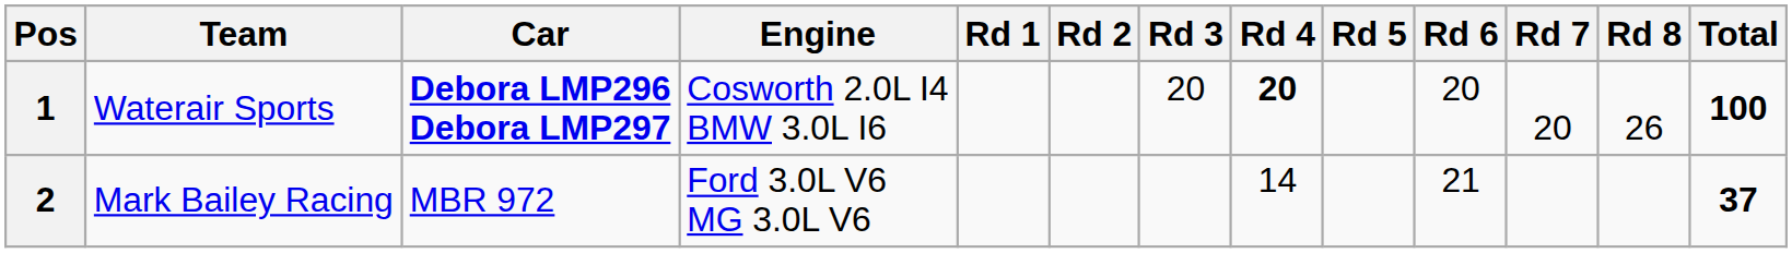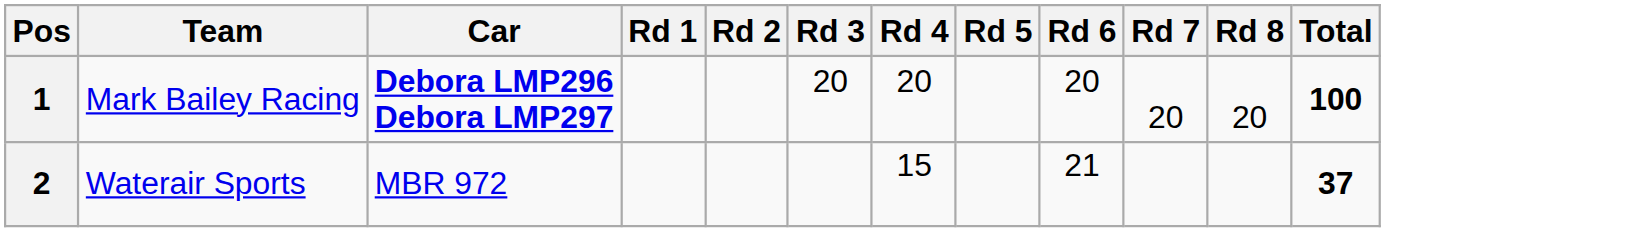- column: Engine | Cosworth 2.0L I4 BMW 3.0L I6 | Ford 3.0L V6 MG 3.0L V6
1 | Team: Waterair Sports -> Mark Bailey Racing
1 | Rd 4: bold -> normal
1 | Rd 8: 26 -> 20
2 | Team: Mark Bailey Racing -> Waterair Sports
2 | Rd 4: 14 -> 15
